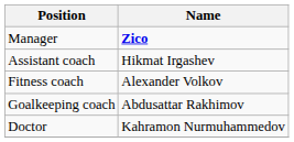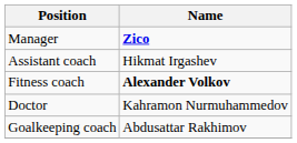Fitness coach | Name: normal -> bold
rows swapped: Doctor <-> Goalkeeping coach
